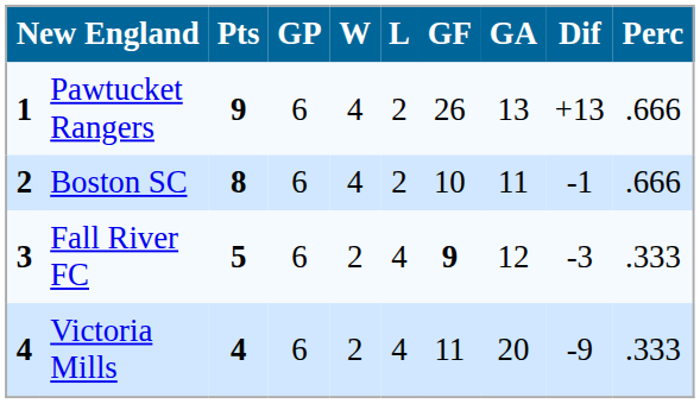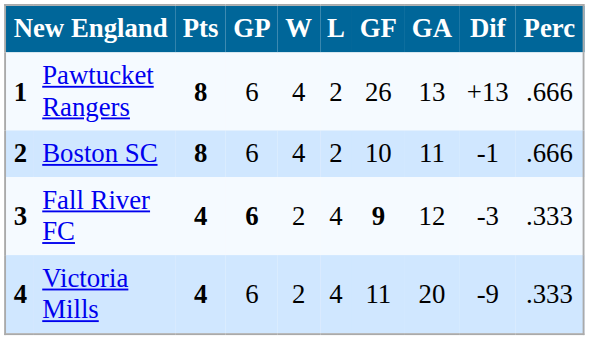Pawtucket Rangers | Pts: 9 -> 8
Fall River FC | Pts: 5 -> 4
Fall River FC | GP: normal -> bold
